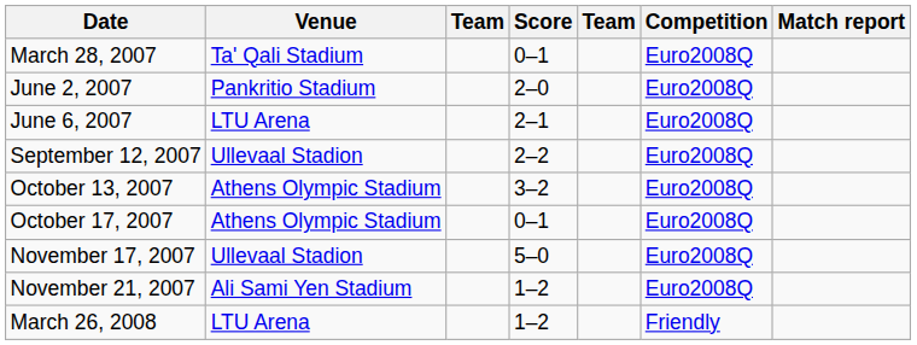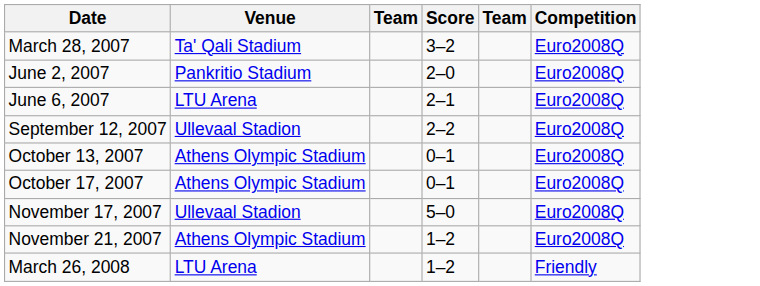- column: Match report
March 28, 2007 | Score: 0–1 -> 3–2
October 13, 2007 | Score: 3–2 -> 0–1
November 21, 2007 | Venue: Ali Sami Yen Stadium -> Athens Olympic Stadium
